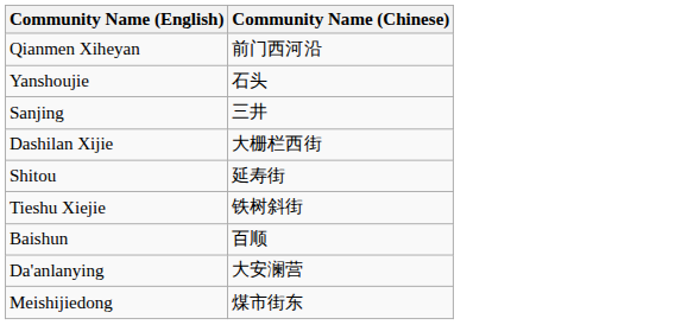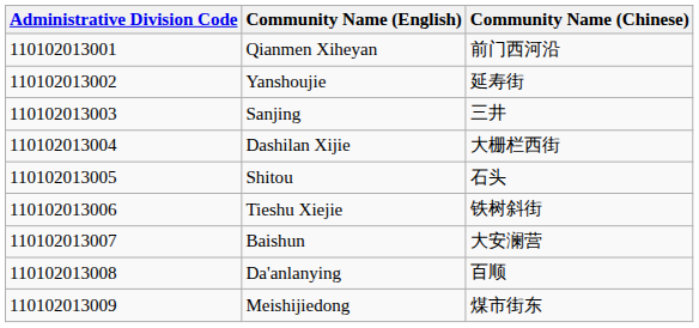+ column: Administrative Division Code | 110102013001 | 110102013002 | 110102013003 | 110102013004 | 110102013005 | 110102013006 | 110102013007 | 110102013008 | 110102013009
Yanshoujie | Community Name (Chinese): 石头 -> 延寿街
Shitou | Community Name (Chinese): 延寿街 -> 石头
Baishun | Community Name (Chinese): 百顺 -> 大安澜营
Da'anlanying | Community Name (Chinese): 大安澜营 -> 百顺
